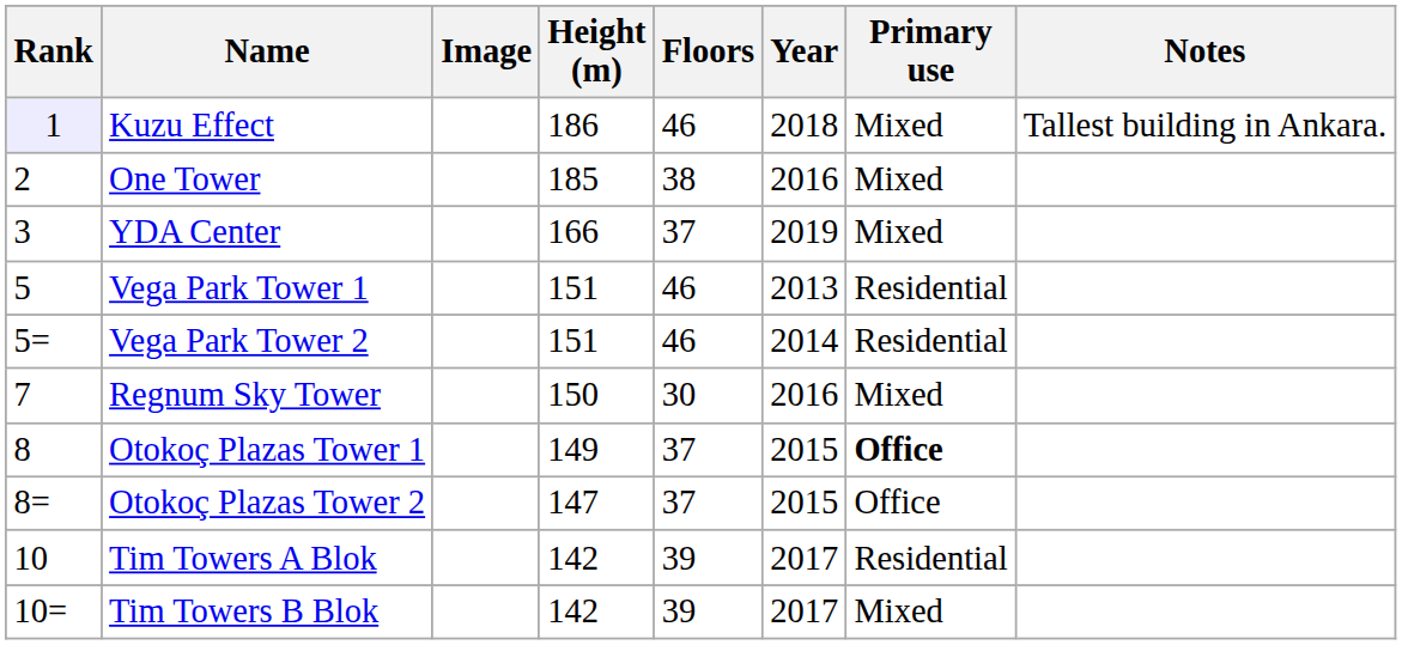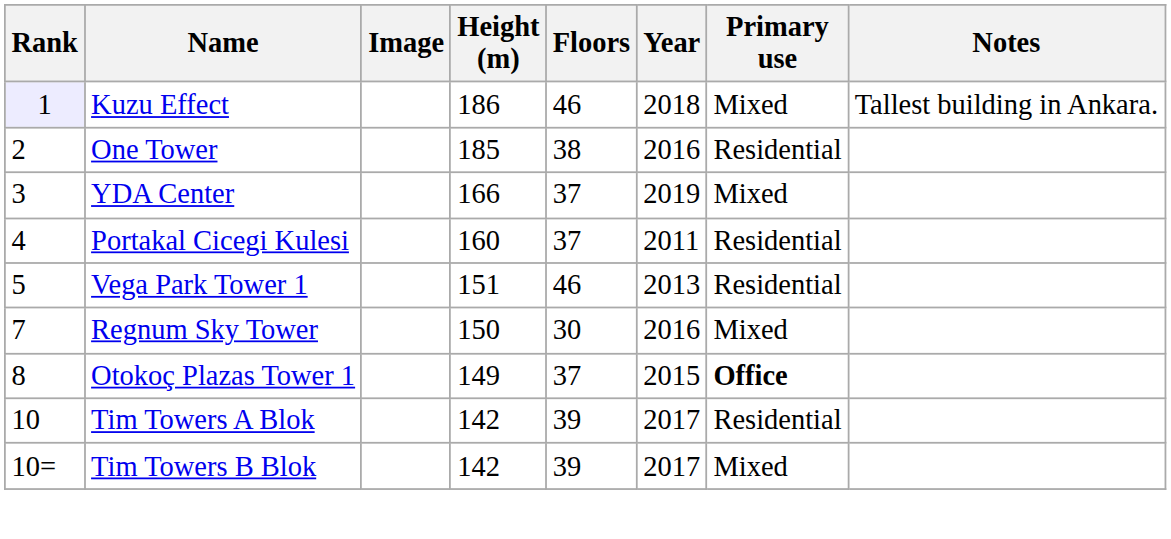One Tower | Primary use: Mixed -> Residential
+ row: 4 | Portakal Cicegi Kulesi | 160 | 37 | 2011 | Residential
- row: 5= | Vega Park Tower 2 | 151 | 46 | 2014 | Residential
- row: 8= | Otokoç Plazas Tower 2 | 147 | 37 | 2015 | Office
